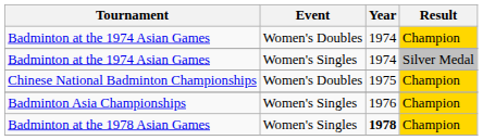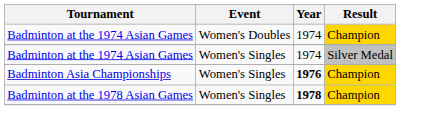- row: Chinese National Badminton Championships | Women's Doubles | 1975 | Champion
Badminton Asia Championships | Year: normal -> bold
